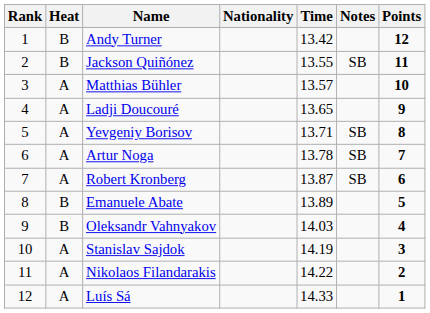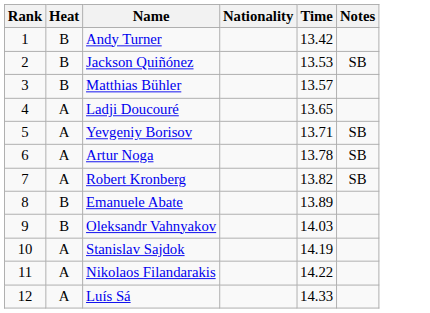- column: Points | 12 | 11 | 10 | 9 | 8 | 7 | 6 | 5 | 4 | 3 | 2 | 1
Jackson Quiñónez | Time: 13.55 -> 13.53
Matthias Bühler | Heat: A -> B
Robert Kronberg | Time: 13.87 -> 13.82
